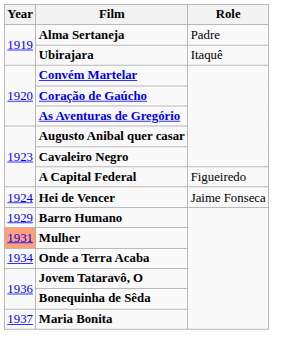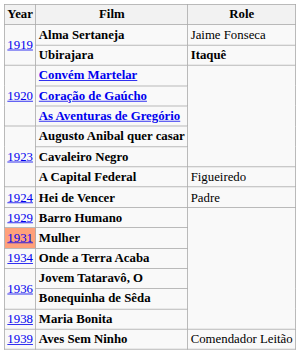Alma Sertaneja | Role: Padre -> Jaime Fonseca
Ubirajara | Role: normal -> bold
Hei de Vencer | Role: Jaime Fonseca -> Padre
Maria Bonita | Year: 1937 -> 1938
+ row: 1939 | Aves Sem Ninho | Comendador Leitão
